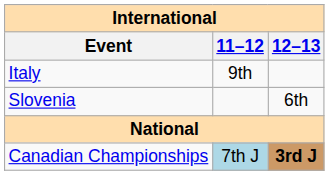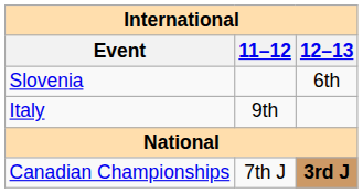rows swapped: Italy <-> Slovenia
Canadian Championships | 11–12: lightblue background -> no background
